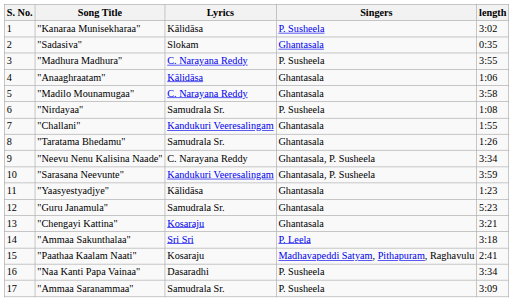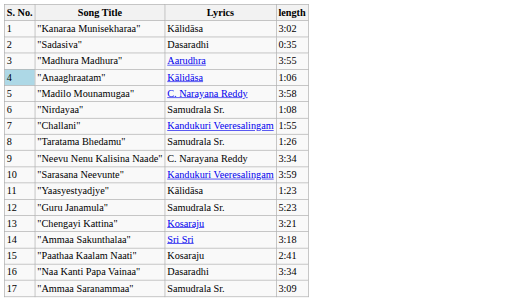- column: Singers | P. Susheela | Ghantasala | P. Susheela | Ghantasala | Ghantasala | P. Susheela | Ghantasala | Ghantasala | Ghantasala, P. Susheela | Ghantasala, P. Susheela | Ghantasala | Ghantasala | Ghantasala | P. Leela | Madhavapeddi Satyam, Pithapuram, Raghavulu | P. Susheela | P. Susheela
"Sadasiva" | Lyrics: Slokam -> Dasaradhi
"Madhura Madhura" | Lyrics: C. Narayana Reddy -> Aarudhra
"Anaaghraatam" | S. No.: no background -> lightblue background
